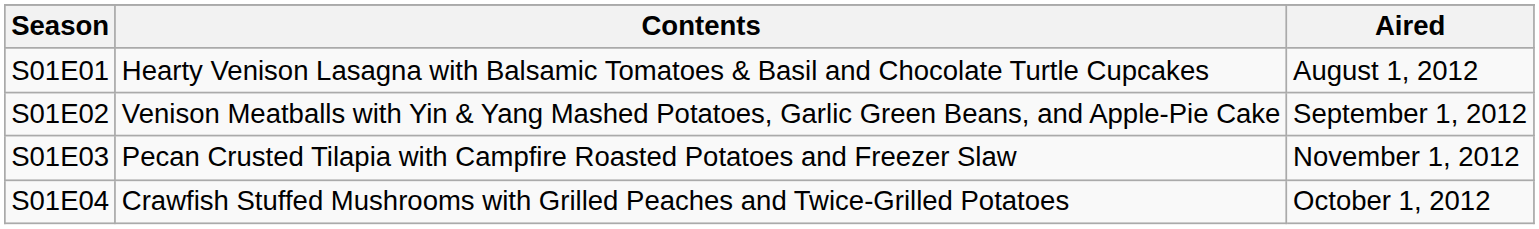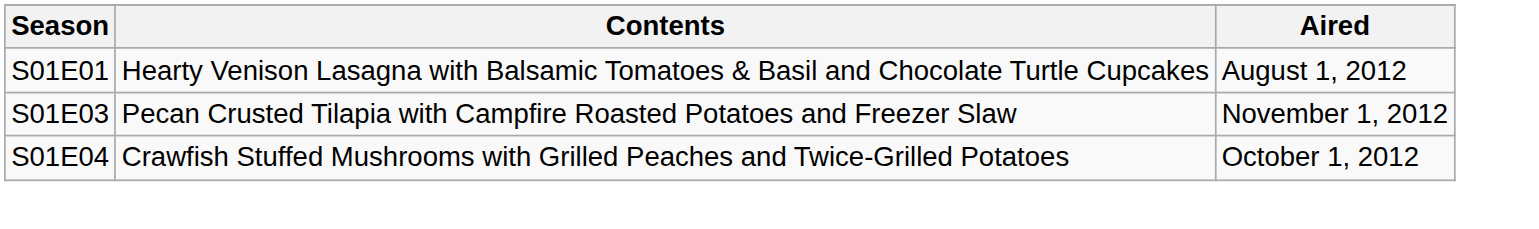- row: S01E02 | Venison Meatballs with Yin & Yang Mashed Potatoes, Garlic Green Beans, and Apple-Pie Cake | September 1, 2012
